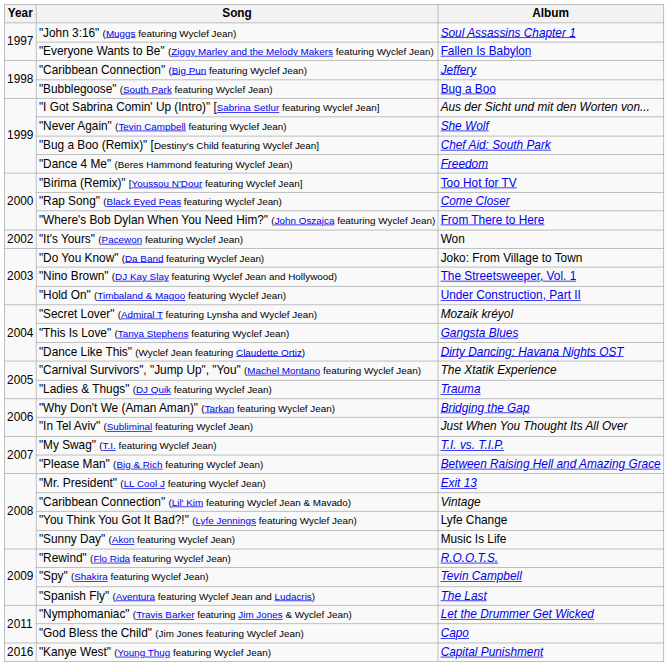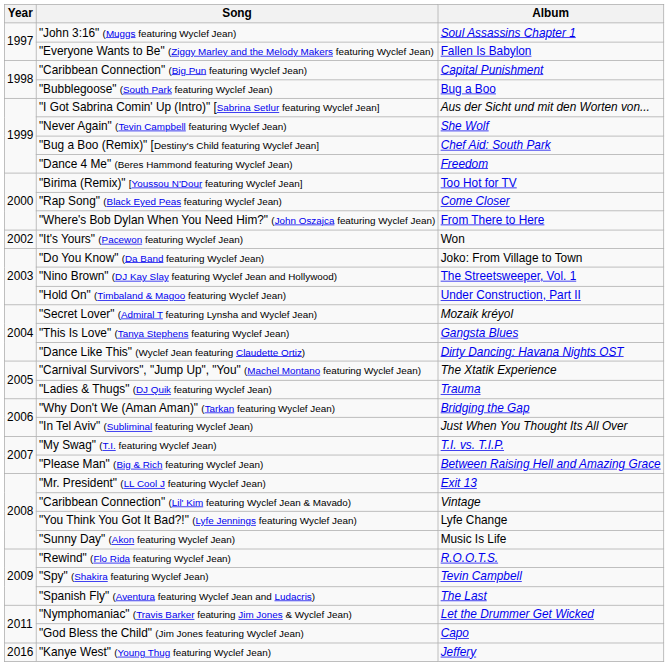"Caribbean Connection" (Big Pun featuring Wyclef Jean) | Album: Jeffery -> Capital Punishment
"Kanye West" (Young Thug featuring Wyclef Jean) | Album: Capital Punishment -> Jeffery
